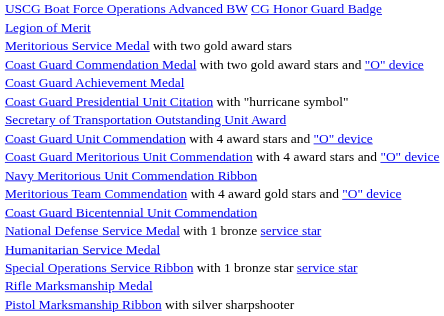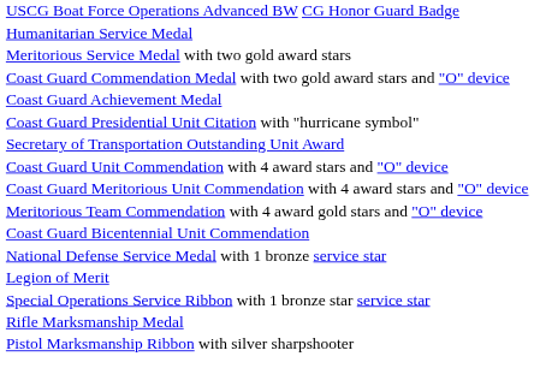rows swapped: Legion of Merit <-> Humanitarian Service Medal
- row: Navy Meritorious Unit Commendation Ribbon
